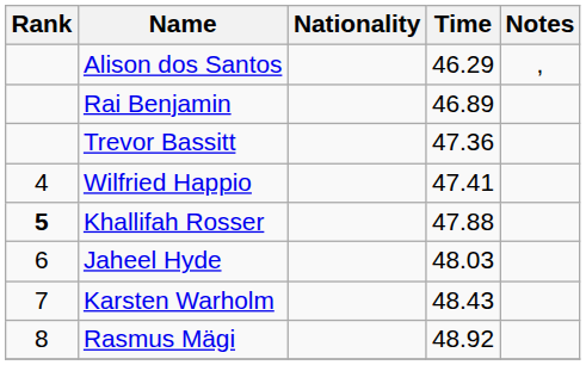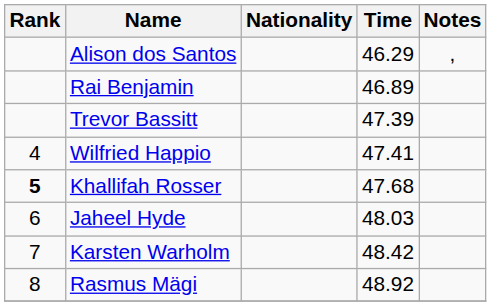Trevor Bassitt | Time: 47.36 -> 47.39
Khallifah Rosser | Time: 47.88 -> 47.68
Karsten Warholm | Time: 48.43 -> 48.42
